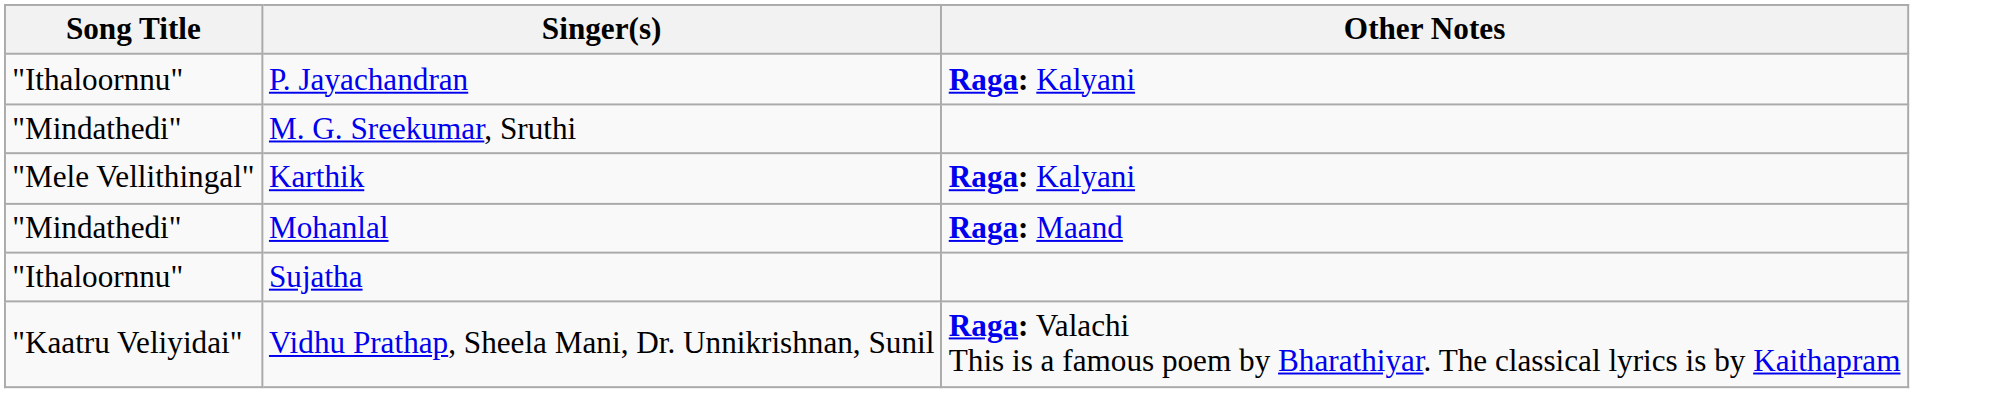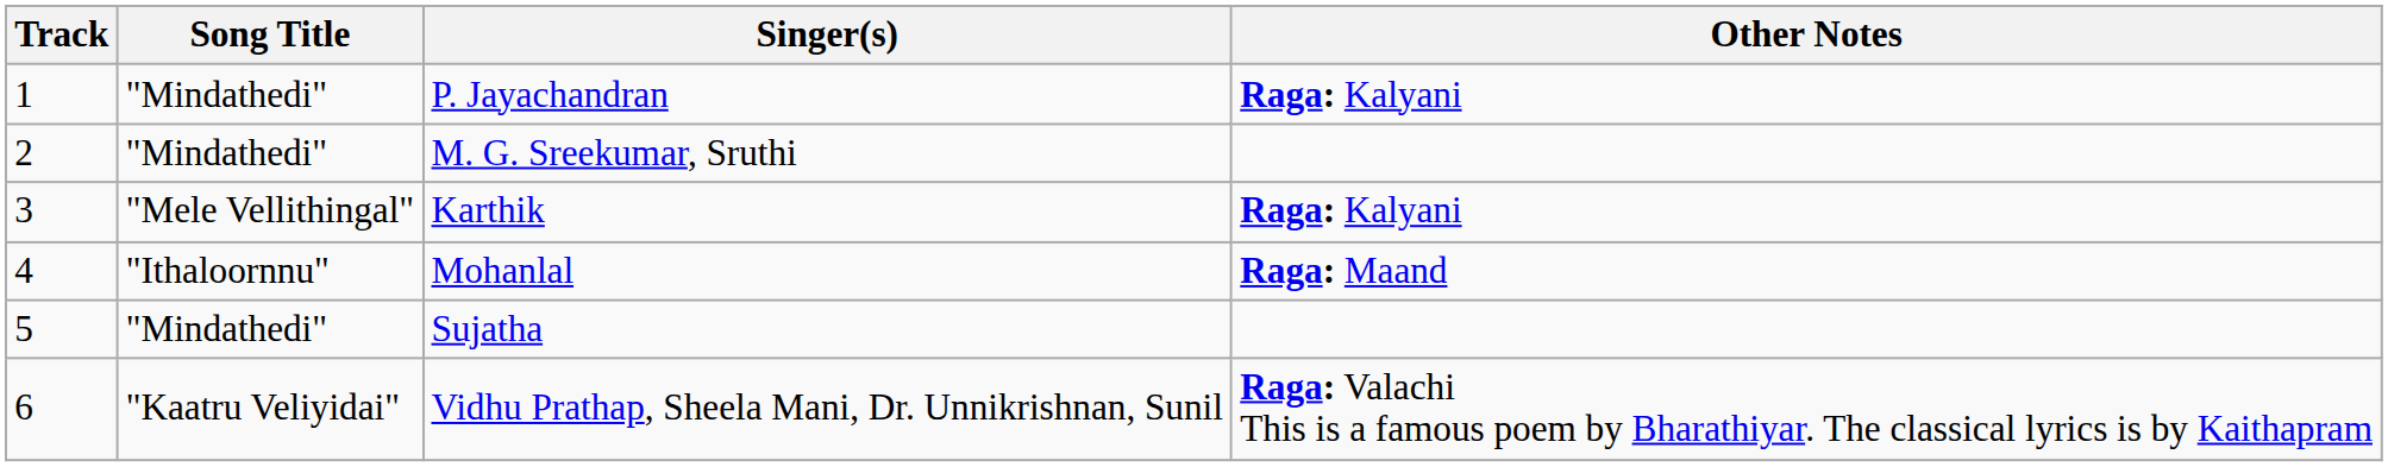+ column: Track | 1 | 2 | 3 | 4 | 5 | 6
P. Jayachandran | Song Title: "Ithaloornnu" -> "Mindathedi"
Mohanlal | Song Title: "Mindathedi" -> "Ithaloornnu"
Sujatha | Song Title: "Ithaloornnu" -> "Mindathedi"
